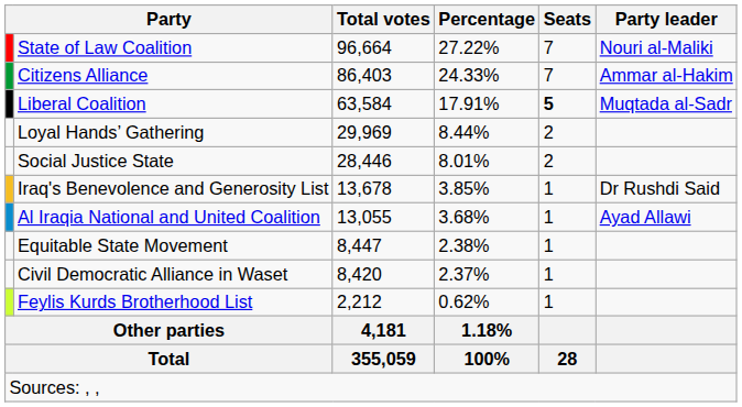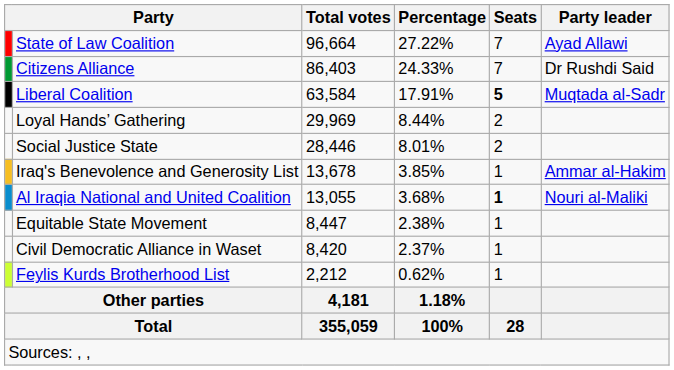State of Law Coalition | Party leader: Nouri al-Maliki -> Ayad Allawi
Citizens Alliance | Party leader: Ammar al-Hakim -> Dr Rushdi Said
Iraq's Benevolence and Generosity List | Party leader: Dr Rushdi Said -> Ammar al-Hakim
Al Iraqia National and United Coalition | Seats: normal -> bold
Al Iraqia National and United Coalition | Party leader: Ayad Allawi -> Nouri al-Maliki
